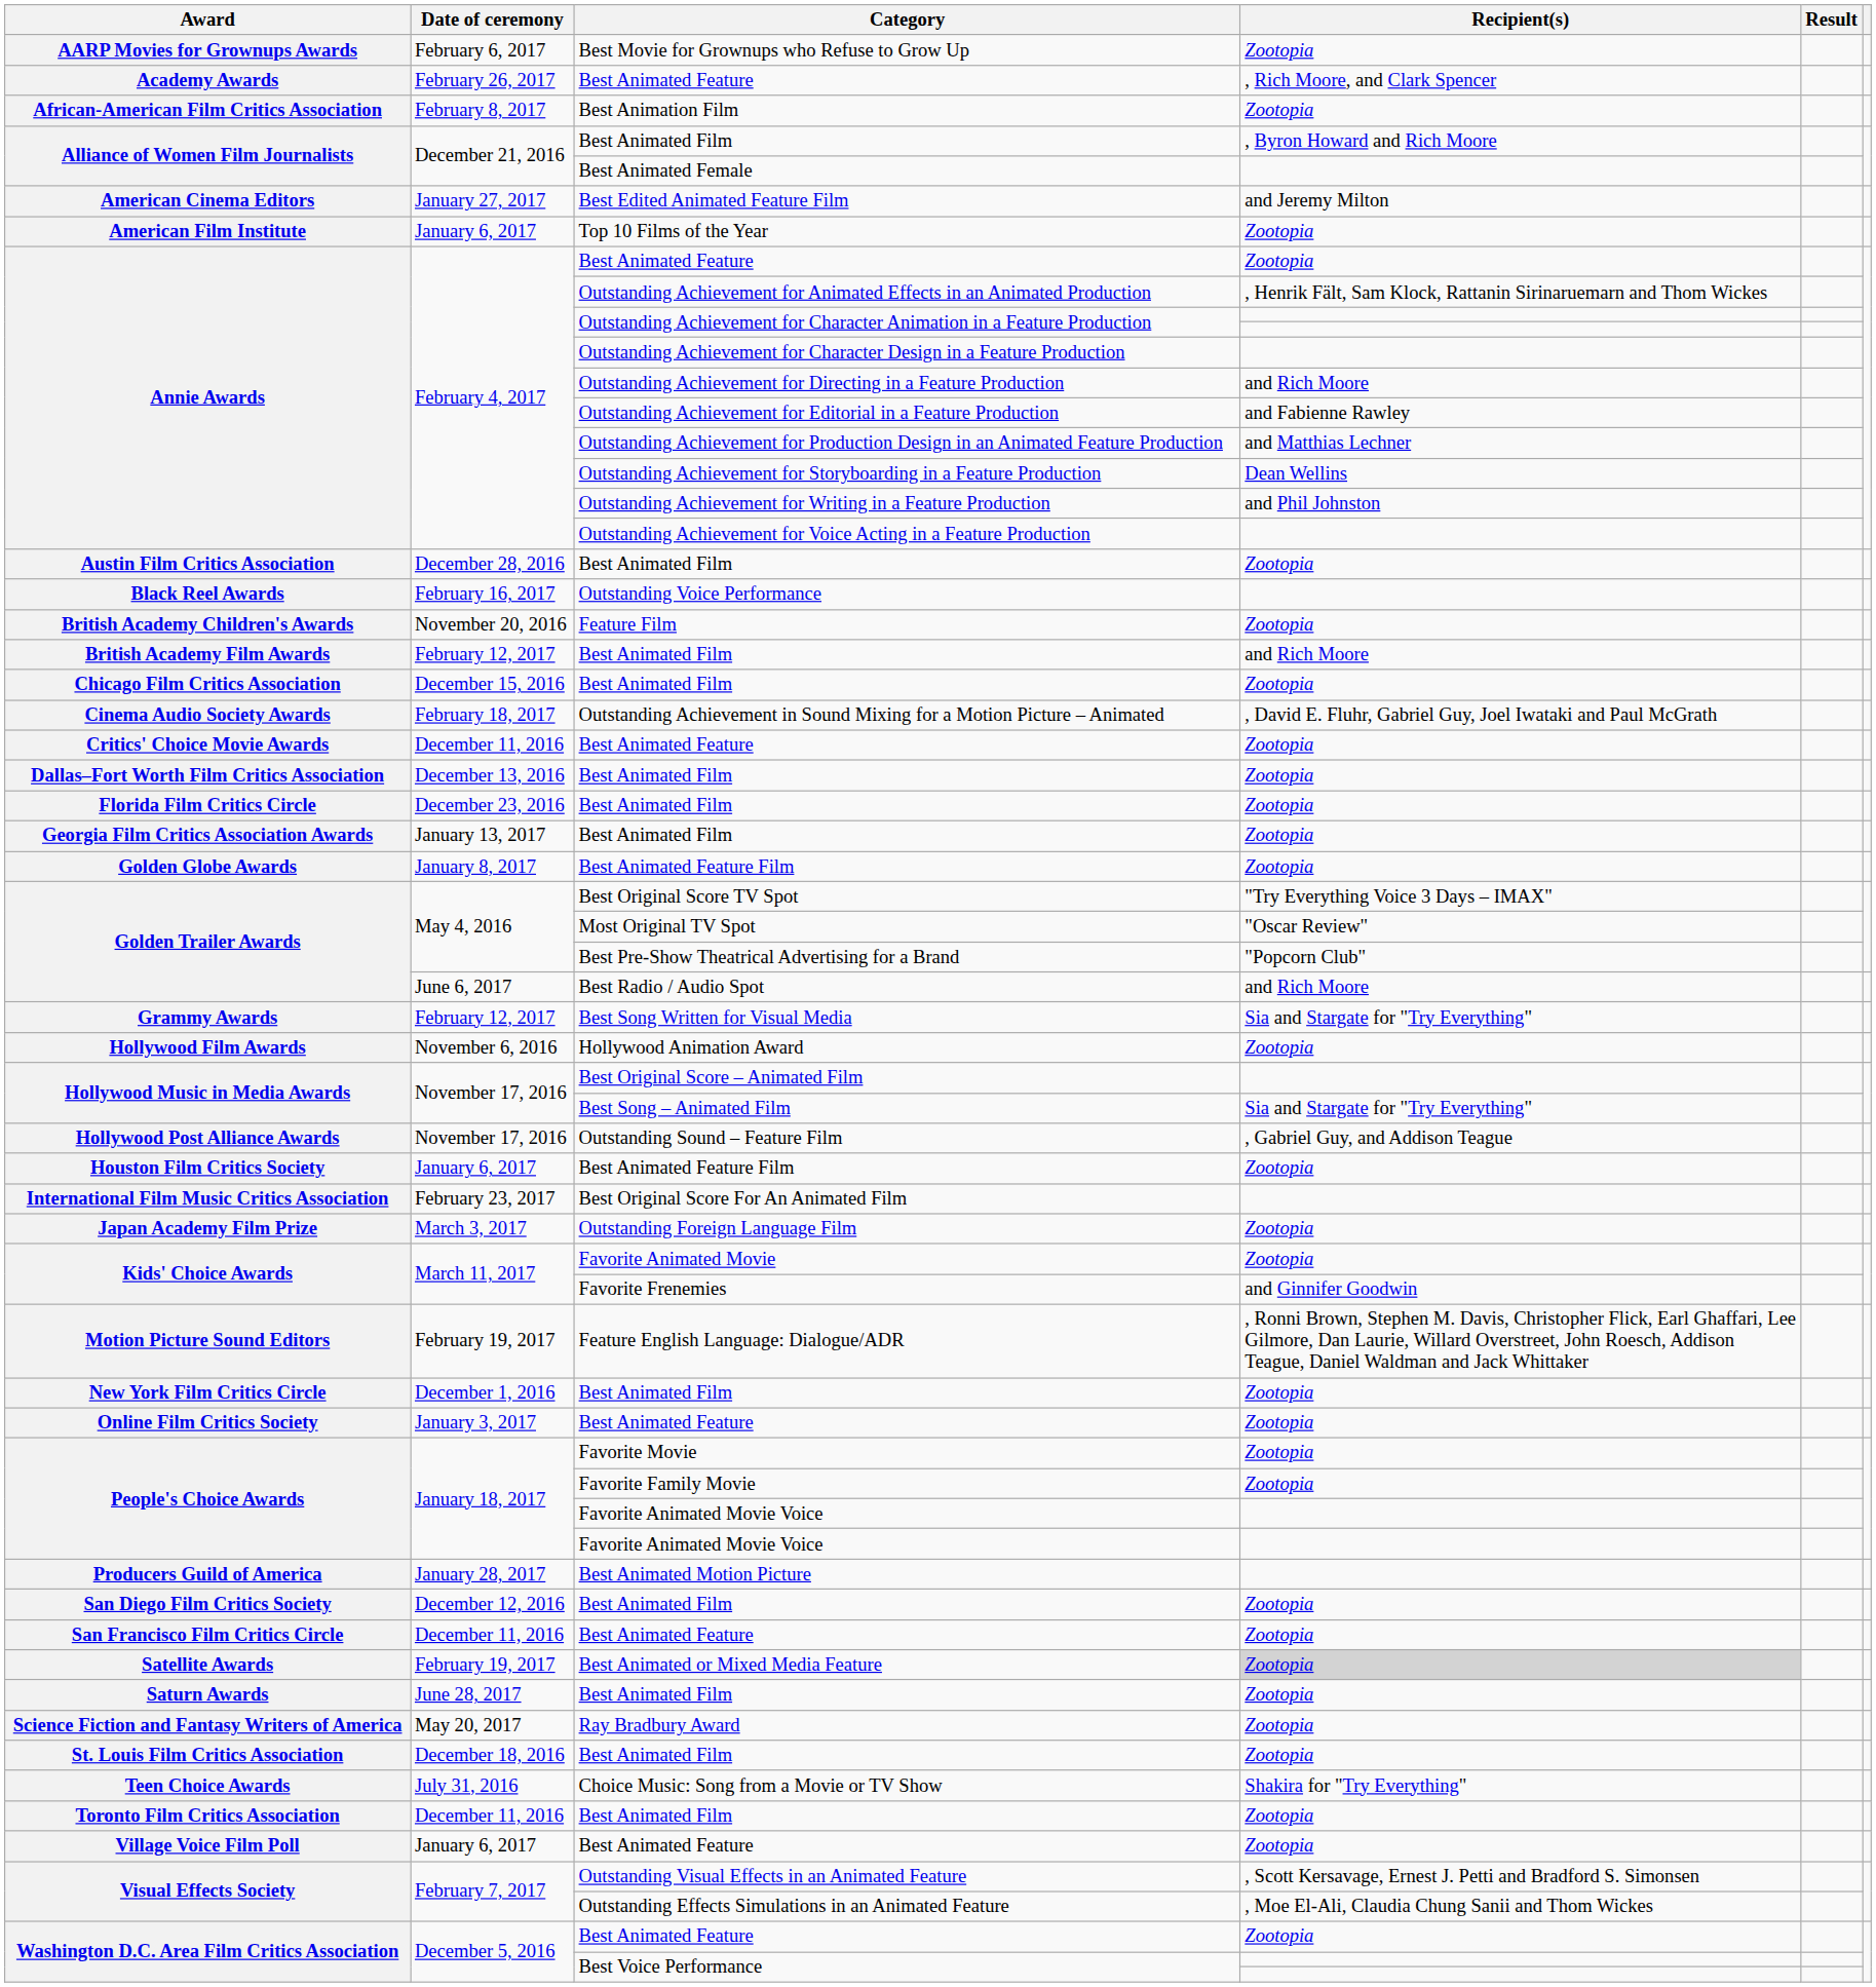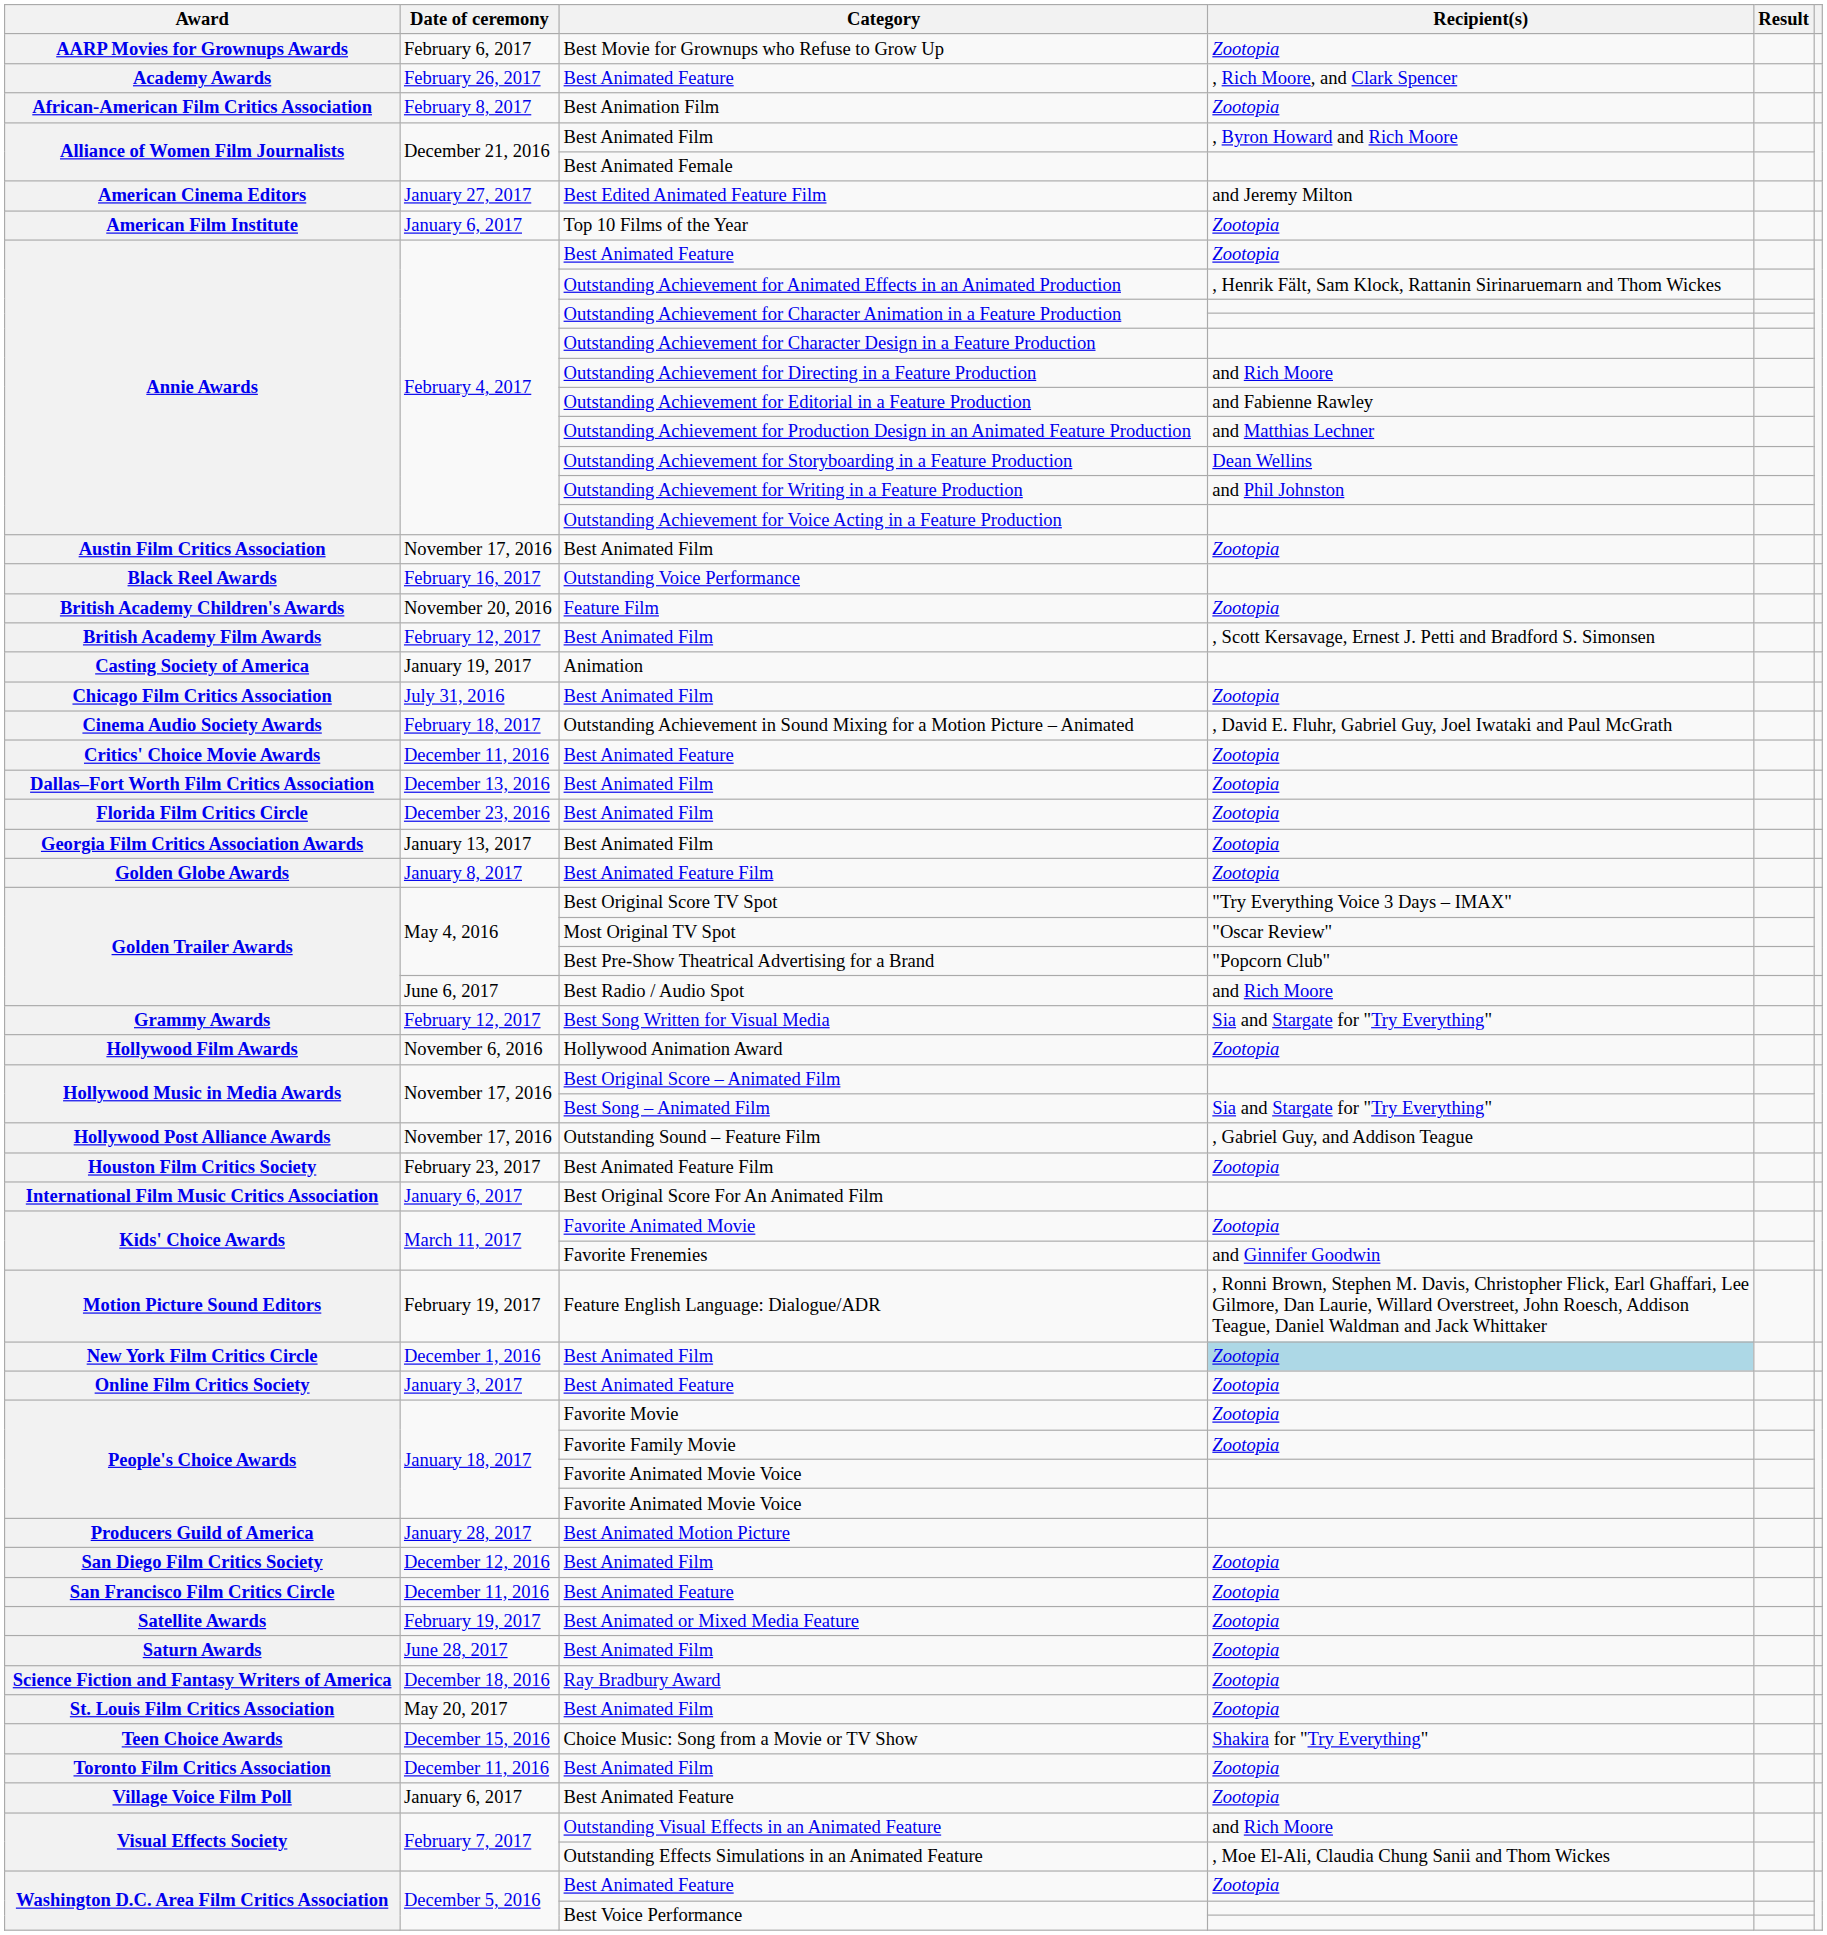Austin Film Critics Association / Best Animated Film | Date of ceremony: December 28, 2016 -> November 17, 2016
British Academy Film Awards / Best Animated Film | Recipient(s): and Rich Moore -> , Scott Kersavage, Ernest J. Petti and Bradford S. Simonsen
+ row: Casting Society of America | January 19, 2017 | Animation
Chicago Film Critics Association / Best Animated Film | Date of ceremony: December 15, 2016 -> July 31, 2016
Houston Film Critics Society / Best Animated Feature Film | Date of ceremony: January 6, 2017 -> February 23, 2017
Best Original Score For An Animated Film | Date of ceremony: February 23, 2017 -> January 6, 2017
- row: Japan Academy Film Prize | March 3, 2017 | Outstanding Foreign Language Film | Zootopia
New York Film Critics Circle / Best Animated Film | Recipient(s): no background -> lightblue background
Best Animated or Mixed Media Feature | Recipient(s): lightgrey background -> no background
Ray Bradbury Award | Date of ceremony: May 20, 2017 -> December 18, 2016
St. Louis Film Critics Association / Best Animated Film | Date of ceremony: December 18, 2016 -> May 20, 2017
Choice Music: Song from a Movie or TV Show | Date of ceremony: July 31, 2016 -> December 15, 2016
Outstanding Visual Effects in an Animated Feature | Recipient(s): , Scott Kersavage, Ernest J. Petti and Bradford S. Simonsen -> and Rich Moore
